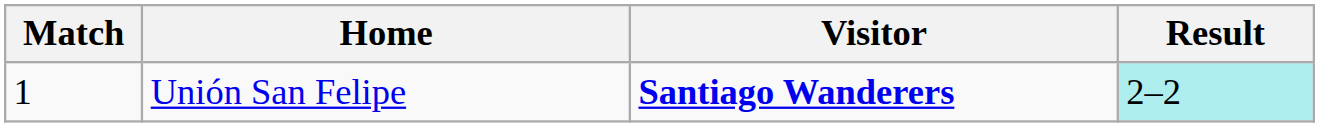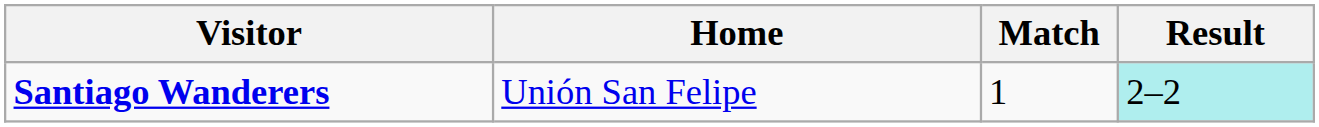columns swapped: Match <-> Visitor
